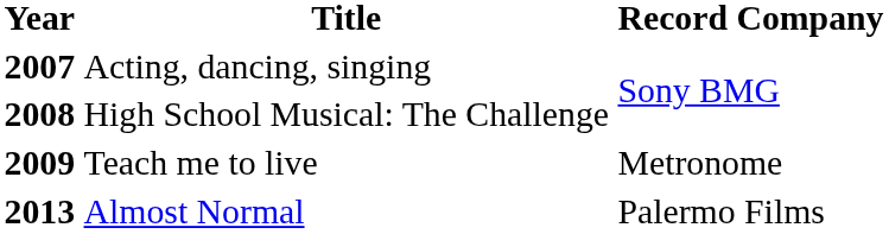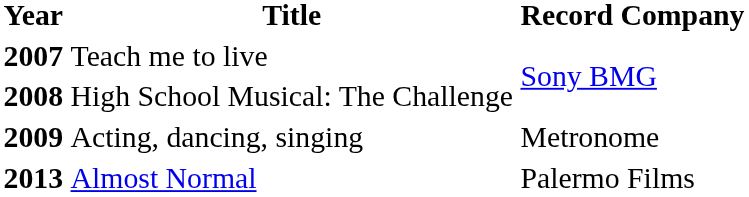2007 | Title: Acting, dancing, singing -> Teach me to live
2009 | Title: Teach me to live -> Acting, dancing, singing
